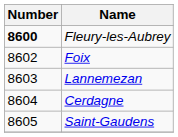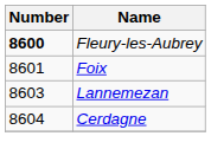Foix | Number: 8602 -> 8601
- row: 8605 | Saint-Gaudens
